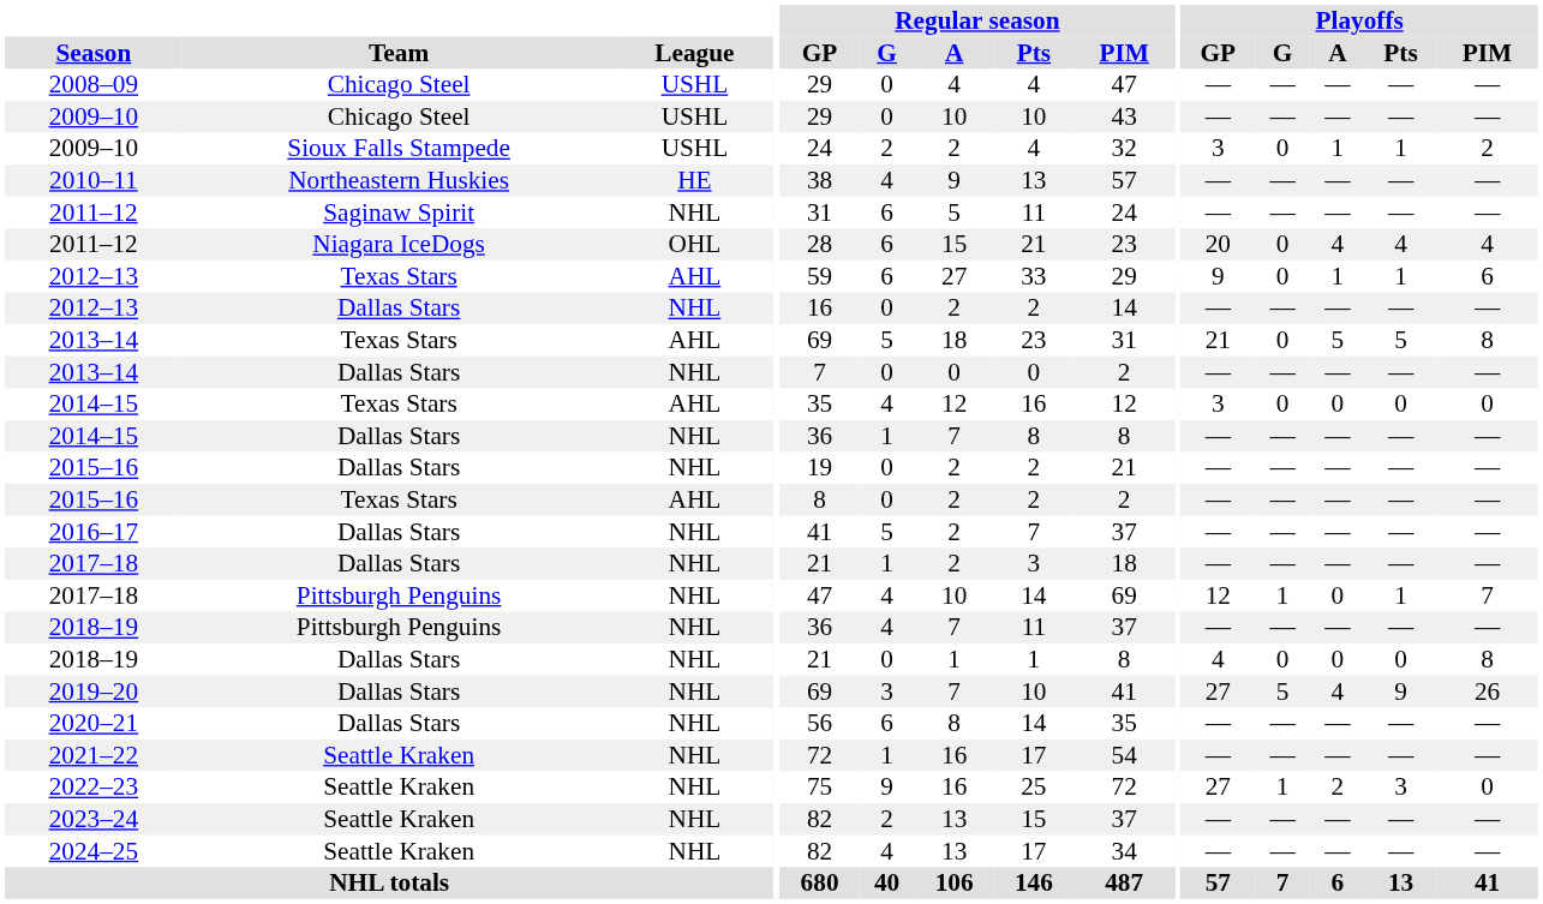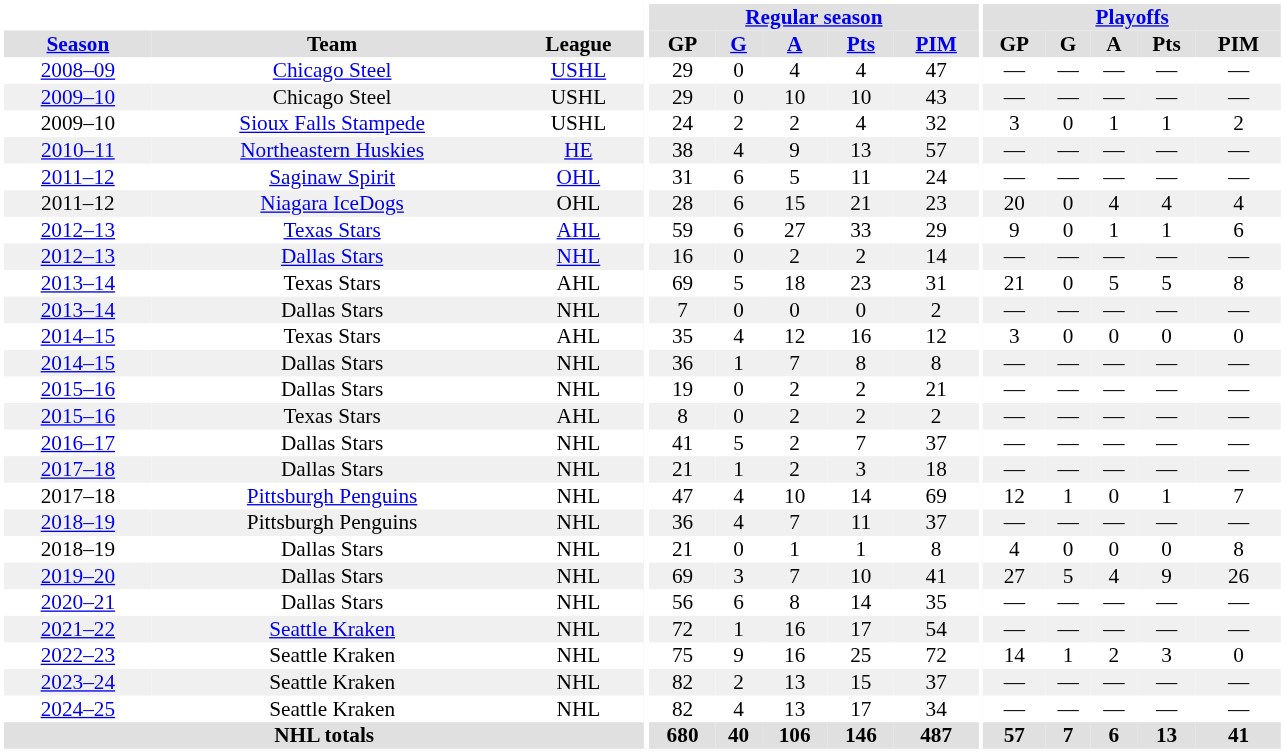2011–12 / Saginaw Spirit | League: NHL -> OHL
2022–23 | Playoffs / GP: 27 -> 14
